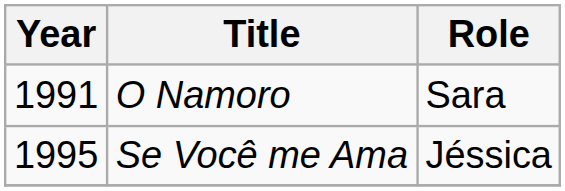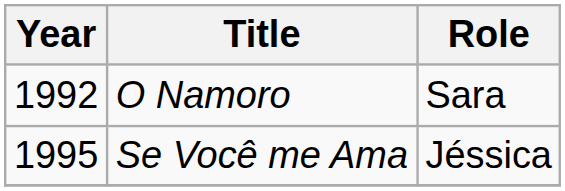O Namoro | Year: 1991 -> 1992
